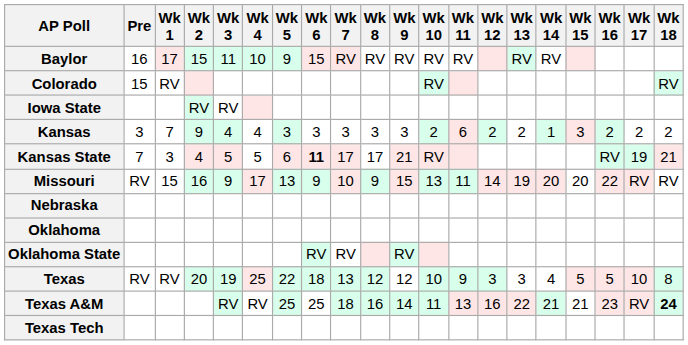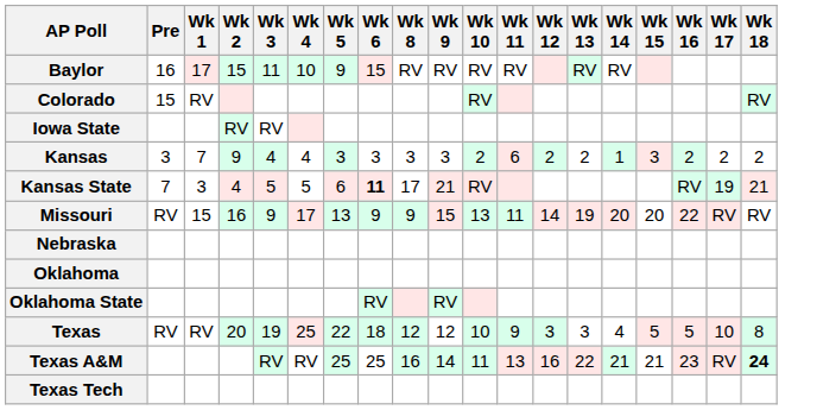- column: Wk 7 | RV | 3 | 17 | 10 | RV | 13 | 18
